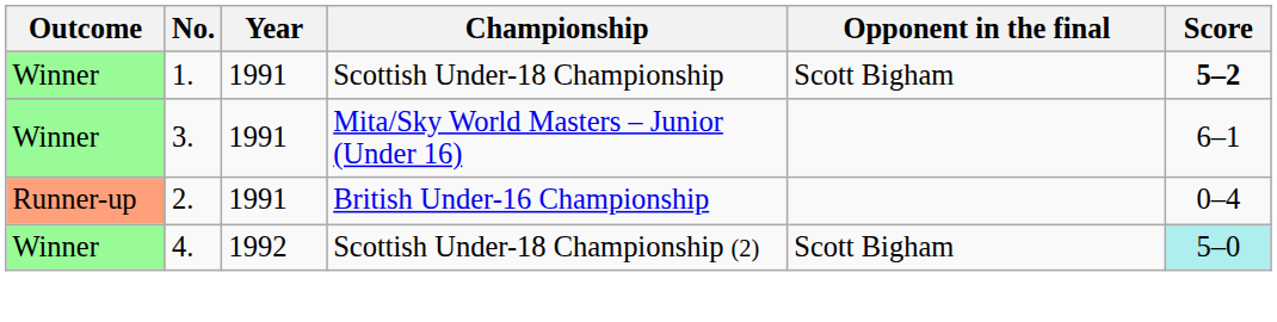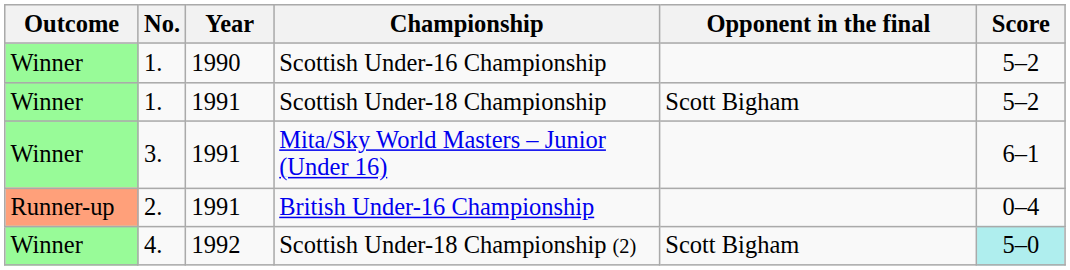+ row: Winner | 1. | 1990 | Scottish Under-16 Championship | 5–2
Scottish Under-18 Championship | Score: bold -> normal
